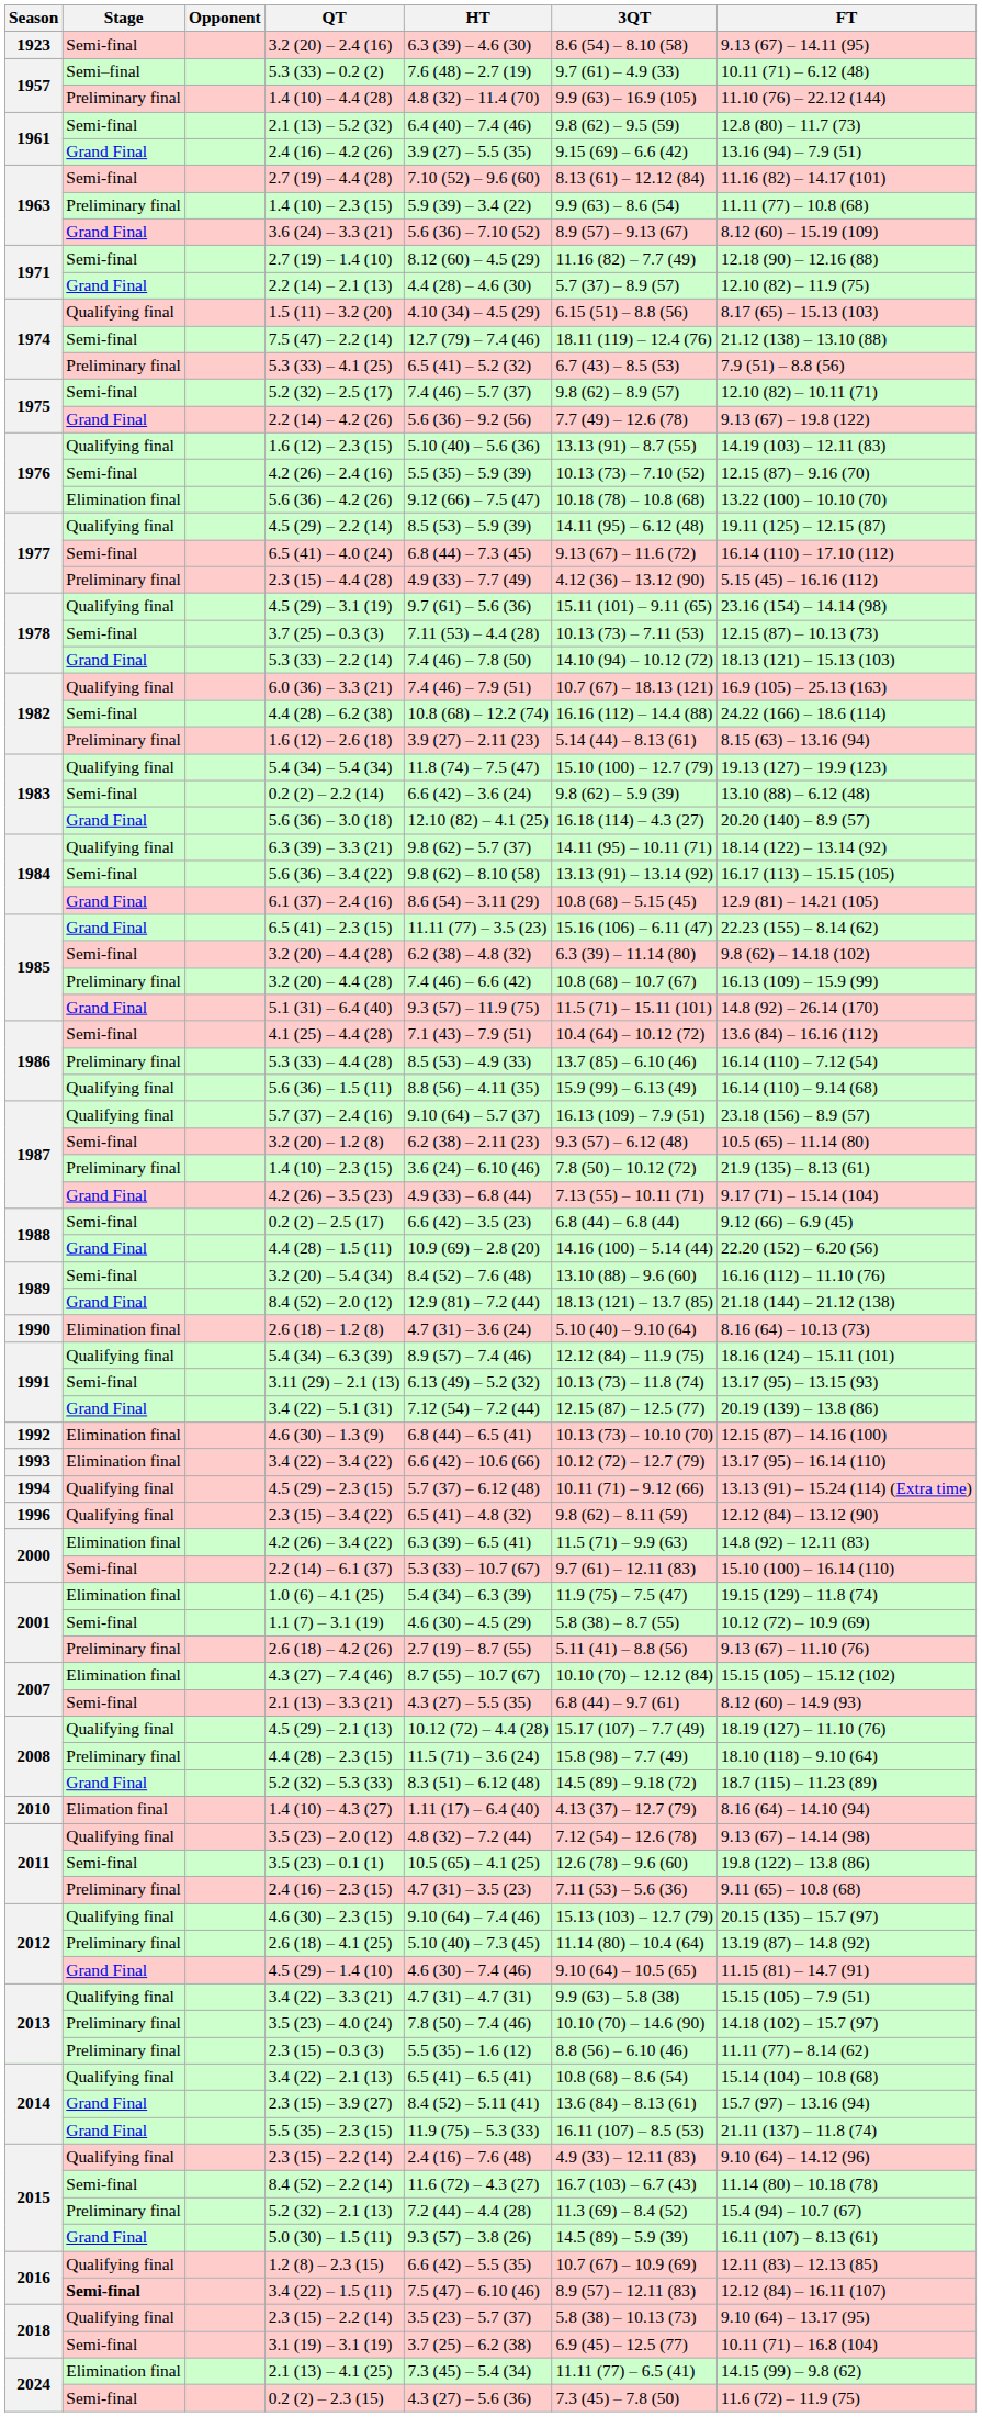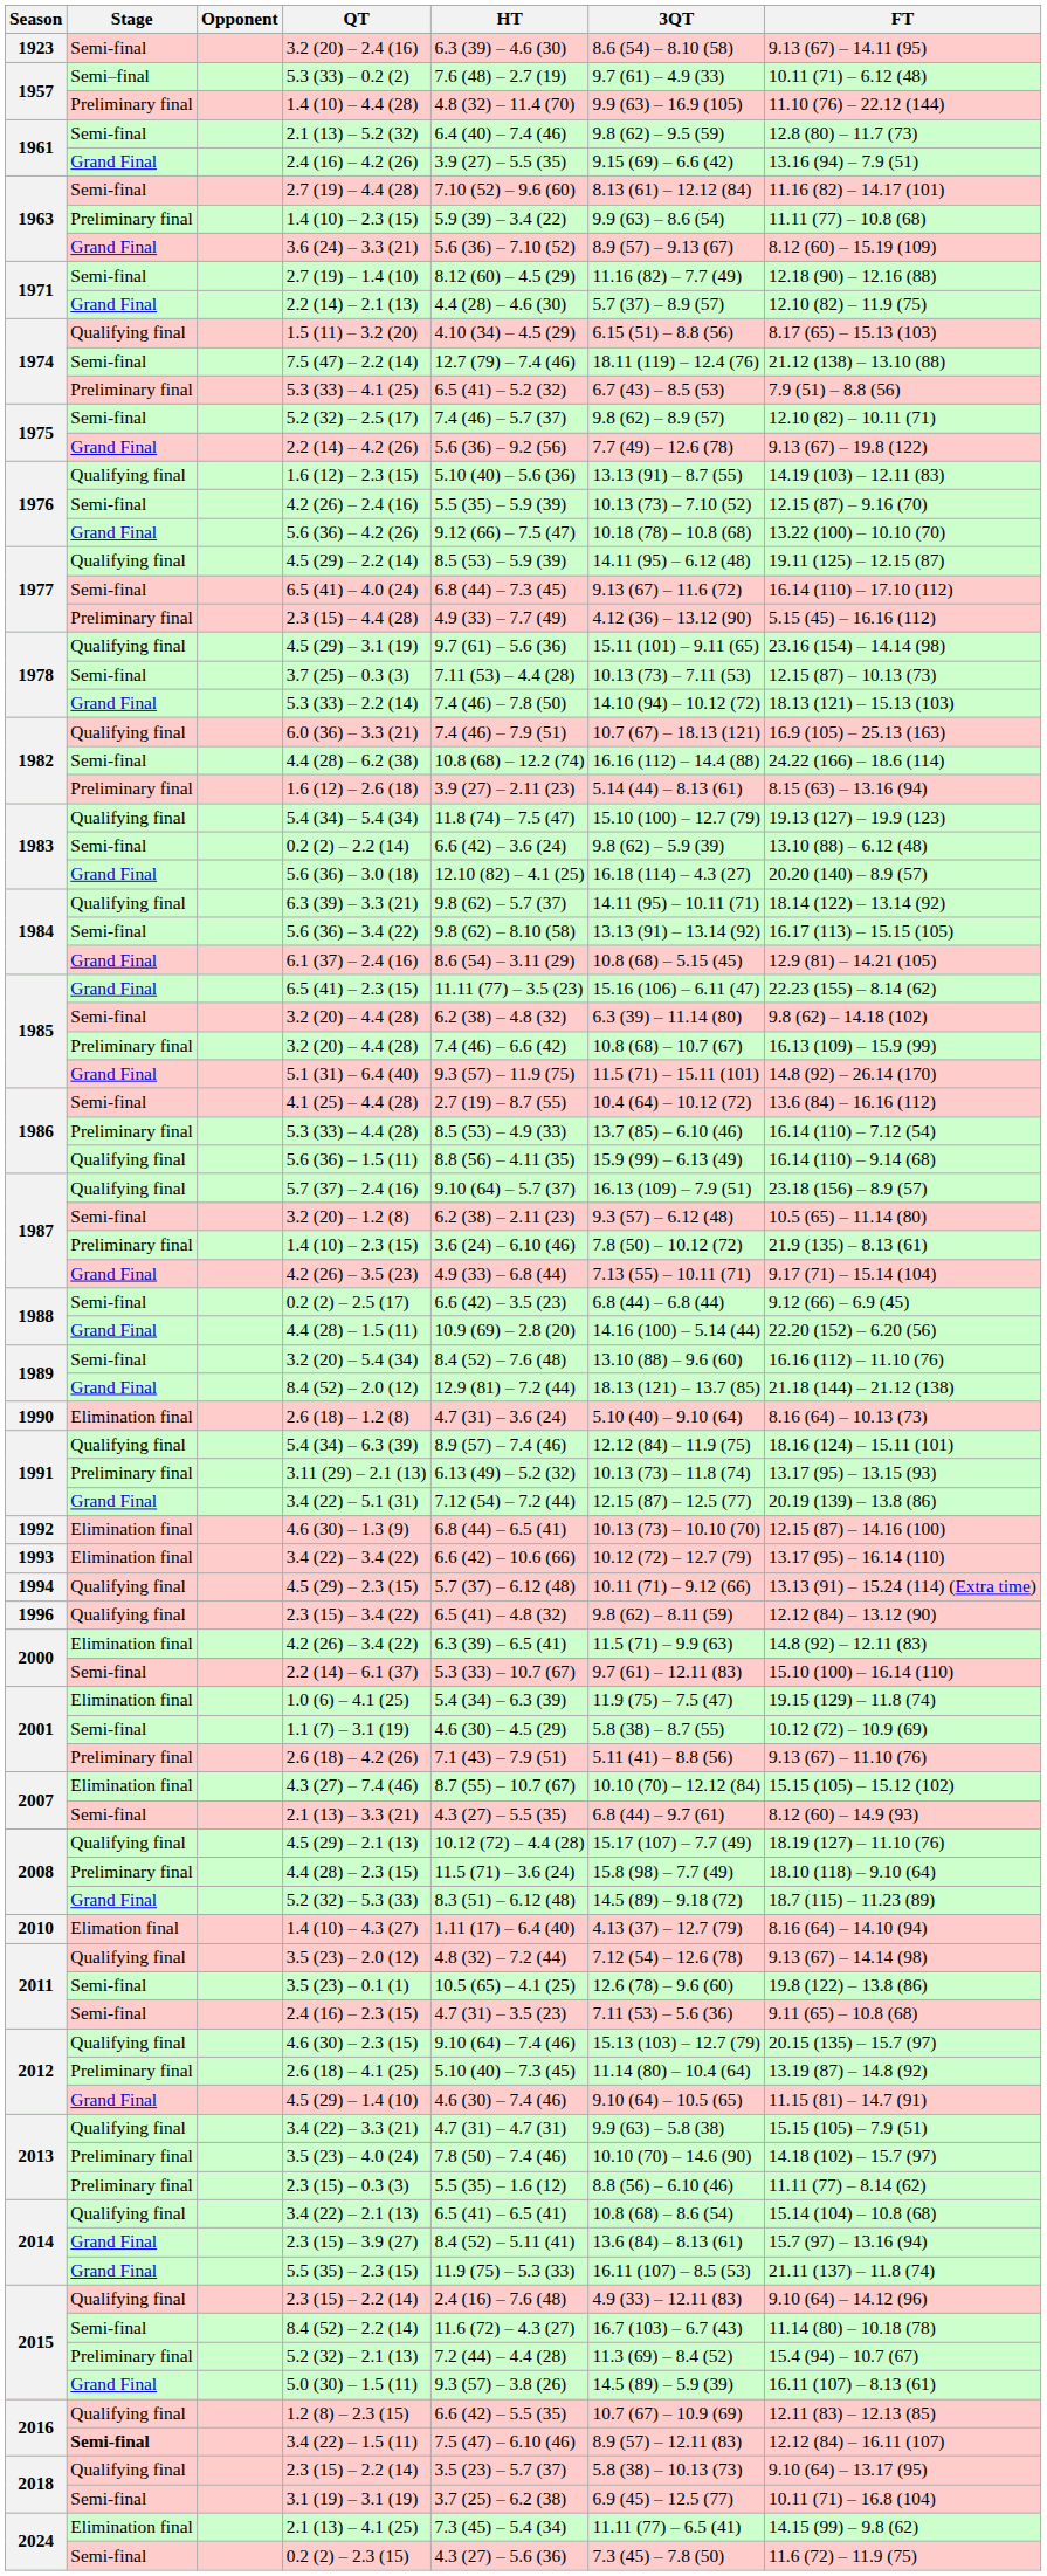5.6 (36) – 4.2 (26) | Stage: Elimination final -> Grand Final
4.1 (25) – 4.4 (28) | HT: 7.1 (43) – 7.9 (51) -> 2.7 (19) – 8.7 (55)
3.11 (29) – 2.1 (13) | Stage: Semi-final -> Preliminary final
2.6 (18) – 4.2 (26) | HT: 2.7 (19) – 8.7 (55) -> 7.1 (43) – 7.9 (51)
2.4 (16) – 2.3 (15) | Stage: Preliminary final -> Semi-final
